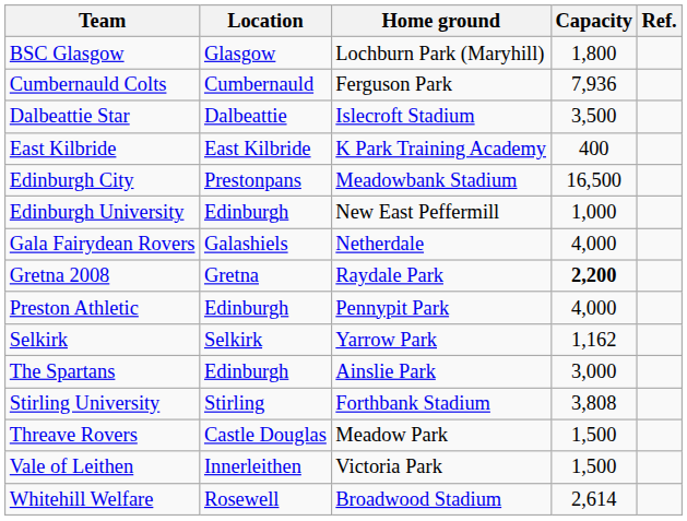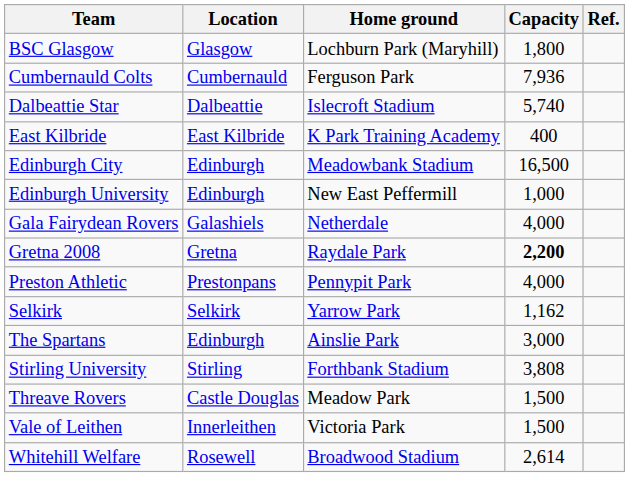Dalbeattie Star | Capacity: 3,500 -> 5,740
Edinburgh City | Location: Prestonpans -> Edinburgh
Preston Athletic | Location: Edinburgh -> Prestonpans
